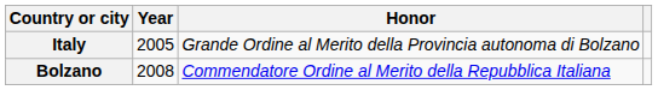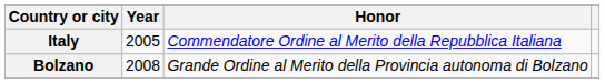Italy | Honor: Grande Ordine al Merito della Provincia autonoma di Bolzano -> Commendatore Ordine al Merito della Repubblica Italiana
Bolzano | Honor: Commendatore Ordine al Merito della Repubblica Italiana -> Grande Ordine al Merito della Provincia autonoma di Bolzano
